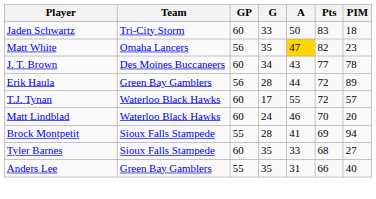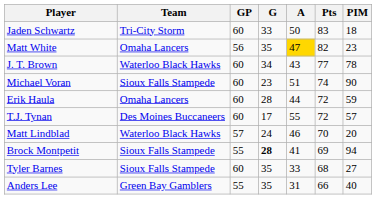J. T. Brown | Team: Des Moines Buccaneers -> Waterloo Black Hawks
+ row: Michael Voran | Sioux Falls Stampede | 60 | 23 | 51 | 74 | 90
Erik Haula | Team: Green Bay Gamblers -> Omaha Lancers
Erik Haula | GP: 56 -> 60
Erik Haula | PIM: 89 -> 59
T.J. Tynan | Team: Waterloo Black Hawks -> Des Moines Buccaneers
Matt Lindblad | GP: 60 -> 57
Brock Montpetit | G: normal -> bold
